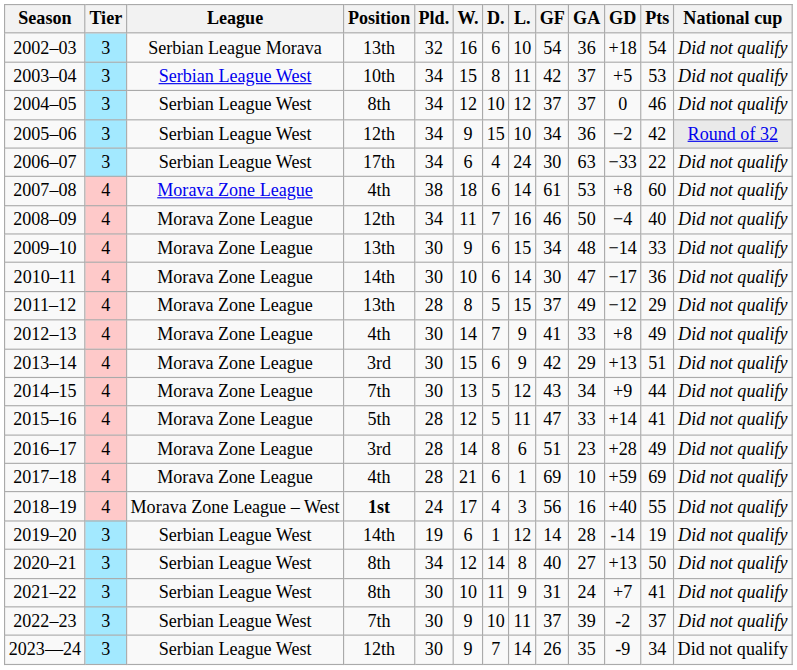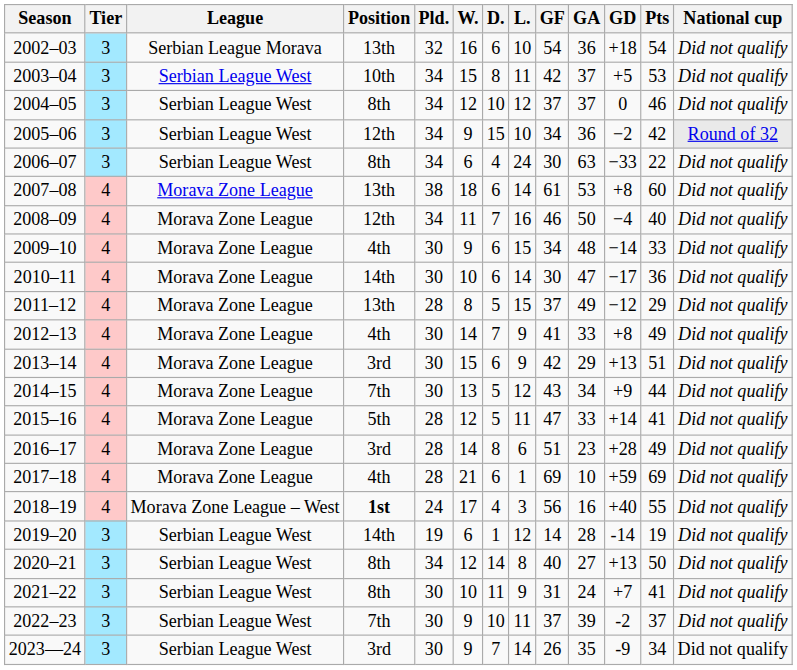2006–07 | Position: 17th -> 8th
2007–08 | Position: 4th -> 13th
2009–10 | Position: 13th -> 4th
2023—24 | Position: 12th -> 3rd
